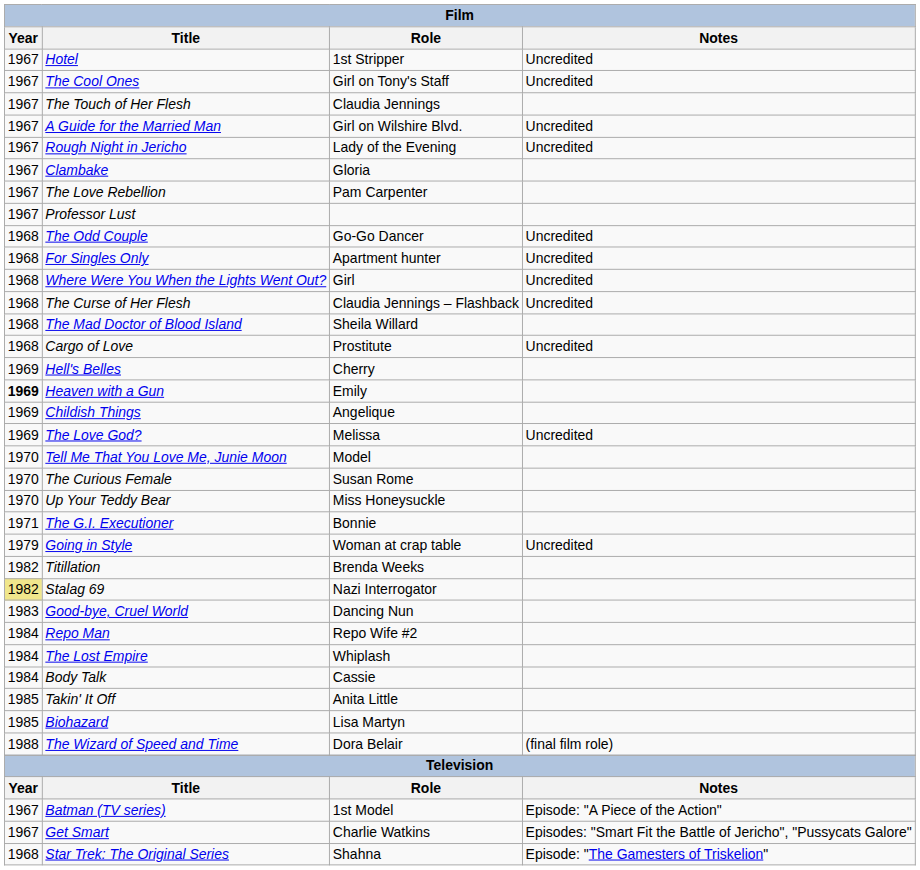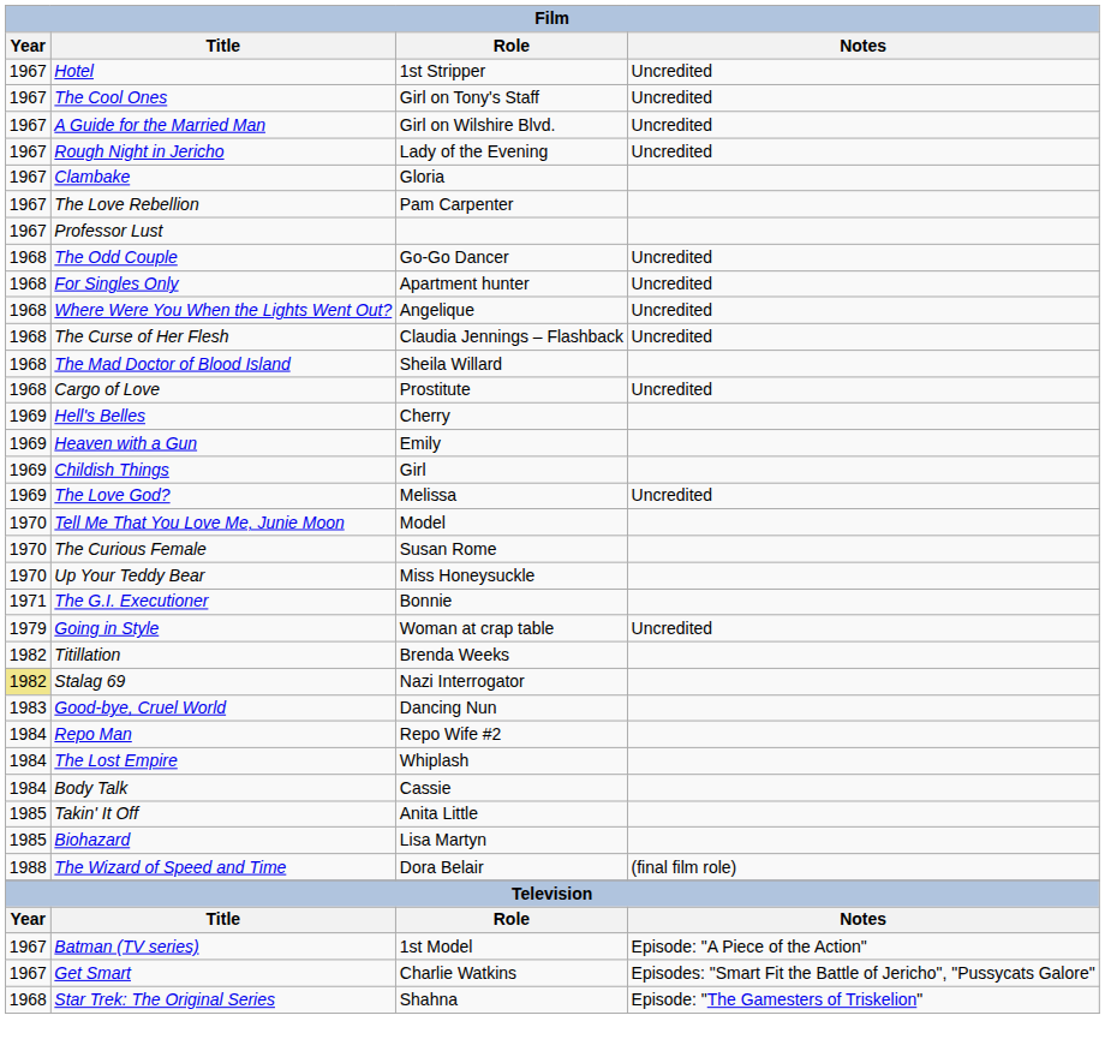- row: 1967 | The Touch of Her Flesh | Claudia Jennings
Where Were You When the Lights Went Out? | Role: Girl -> Angelique
Heaven with a Gun | Year: bold -> normal
Childish Things | Role: Angelique -> Girl
